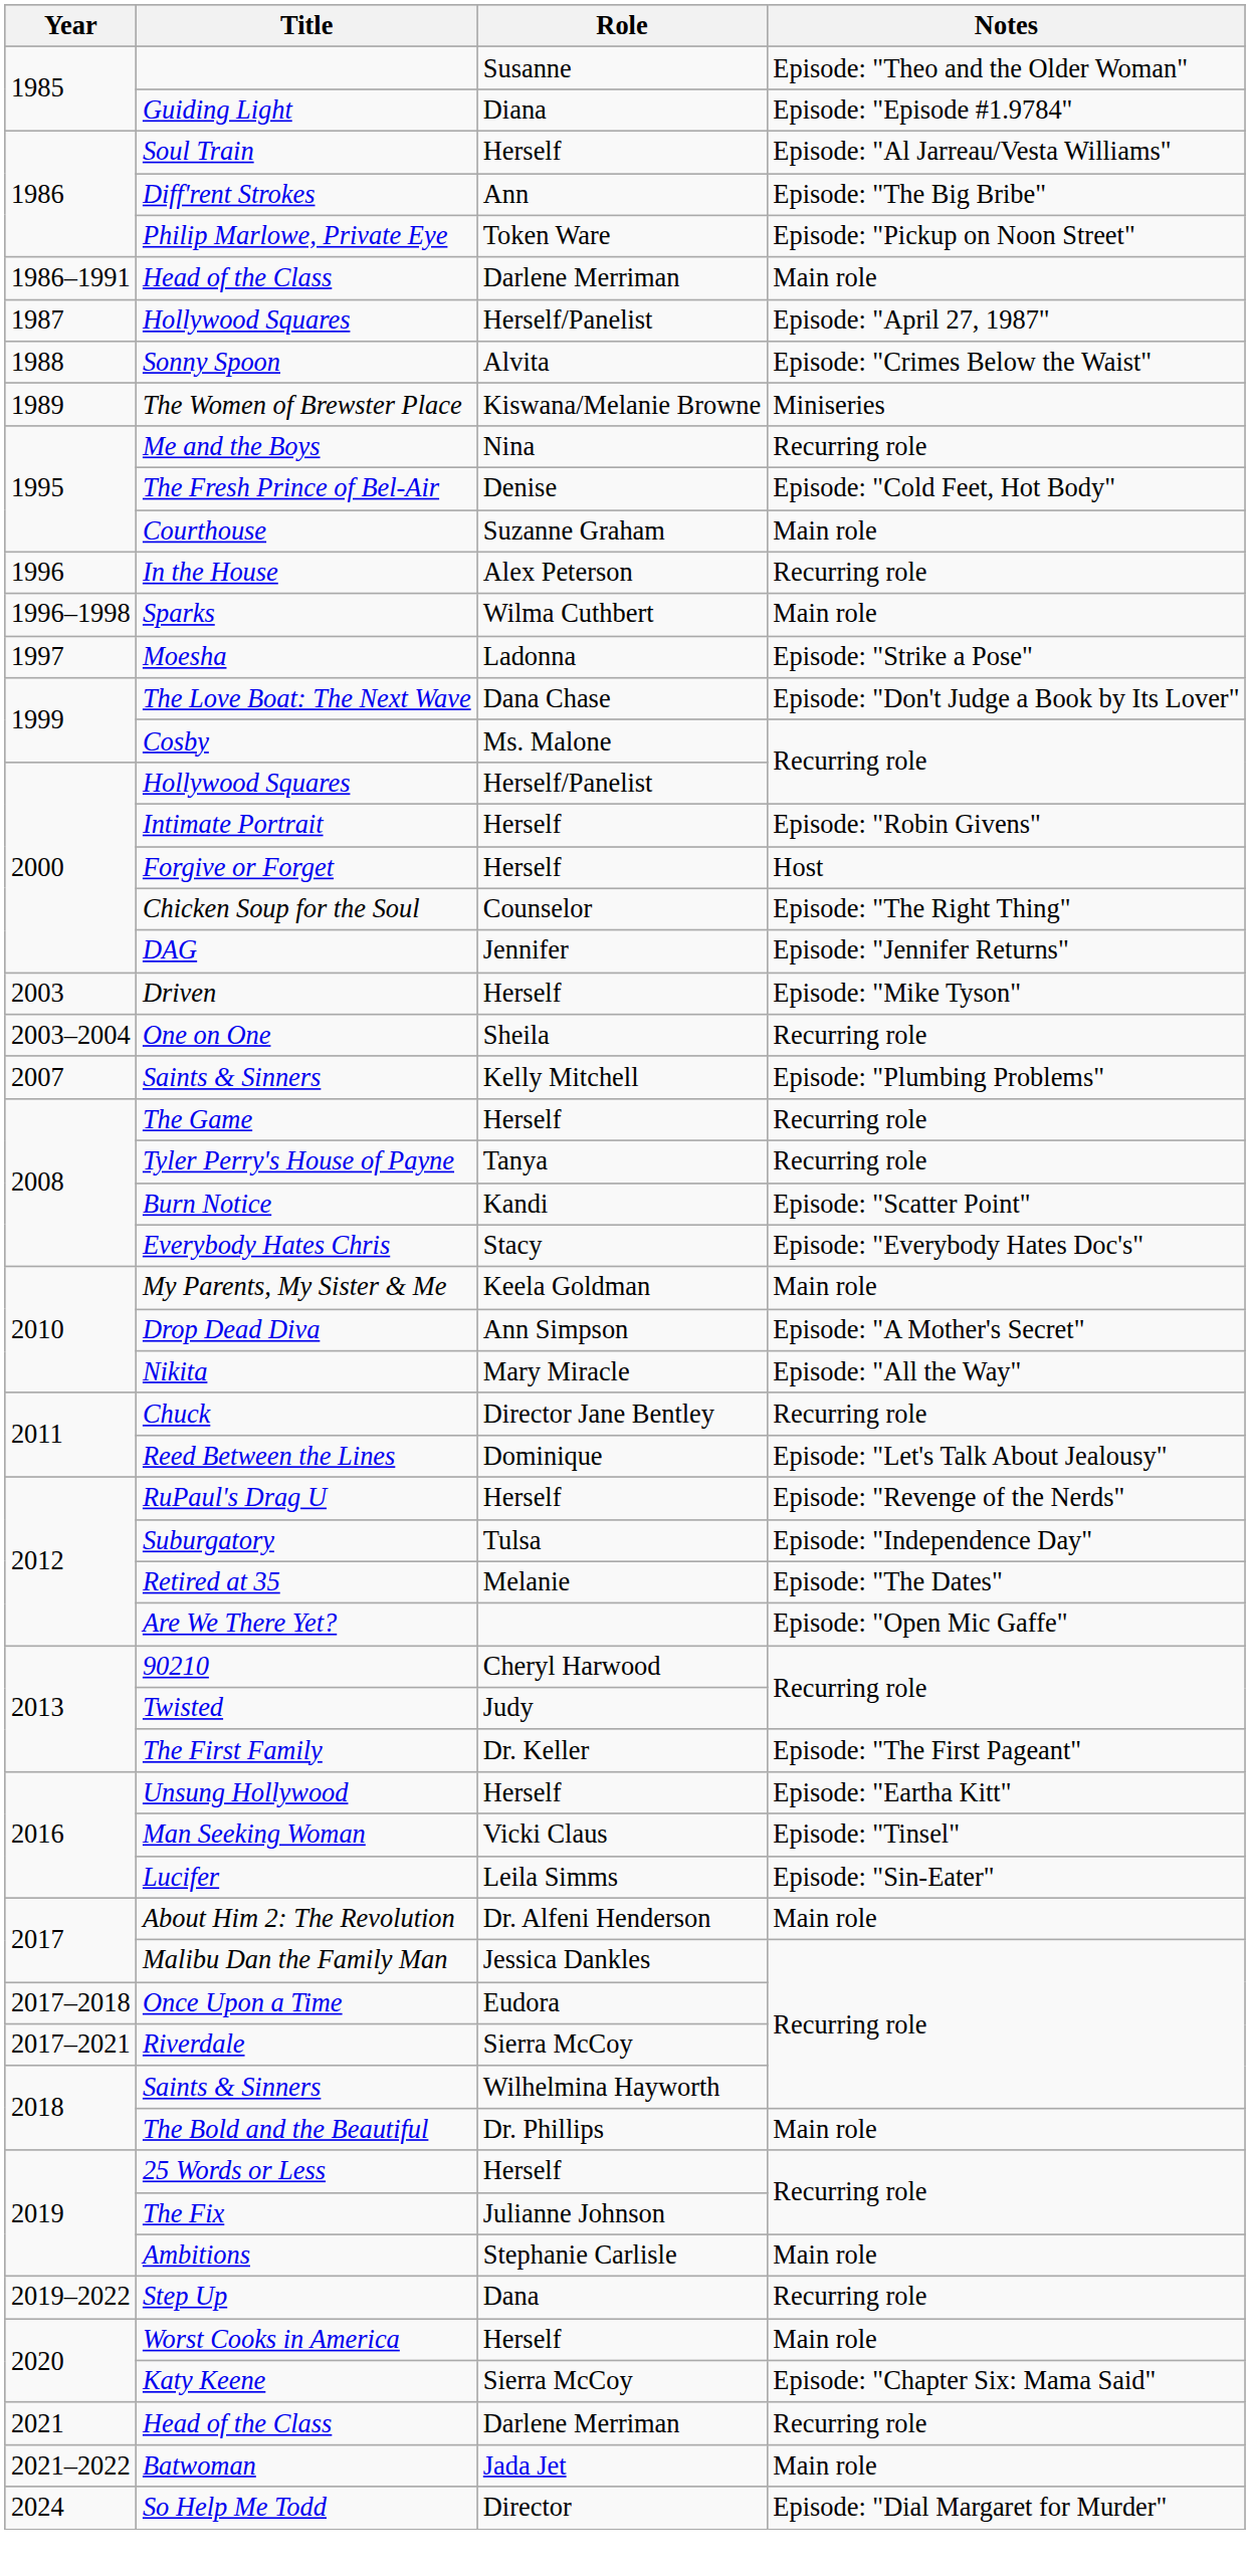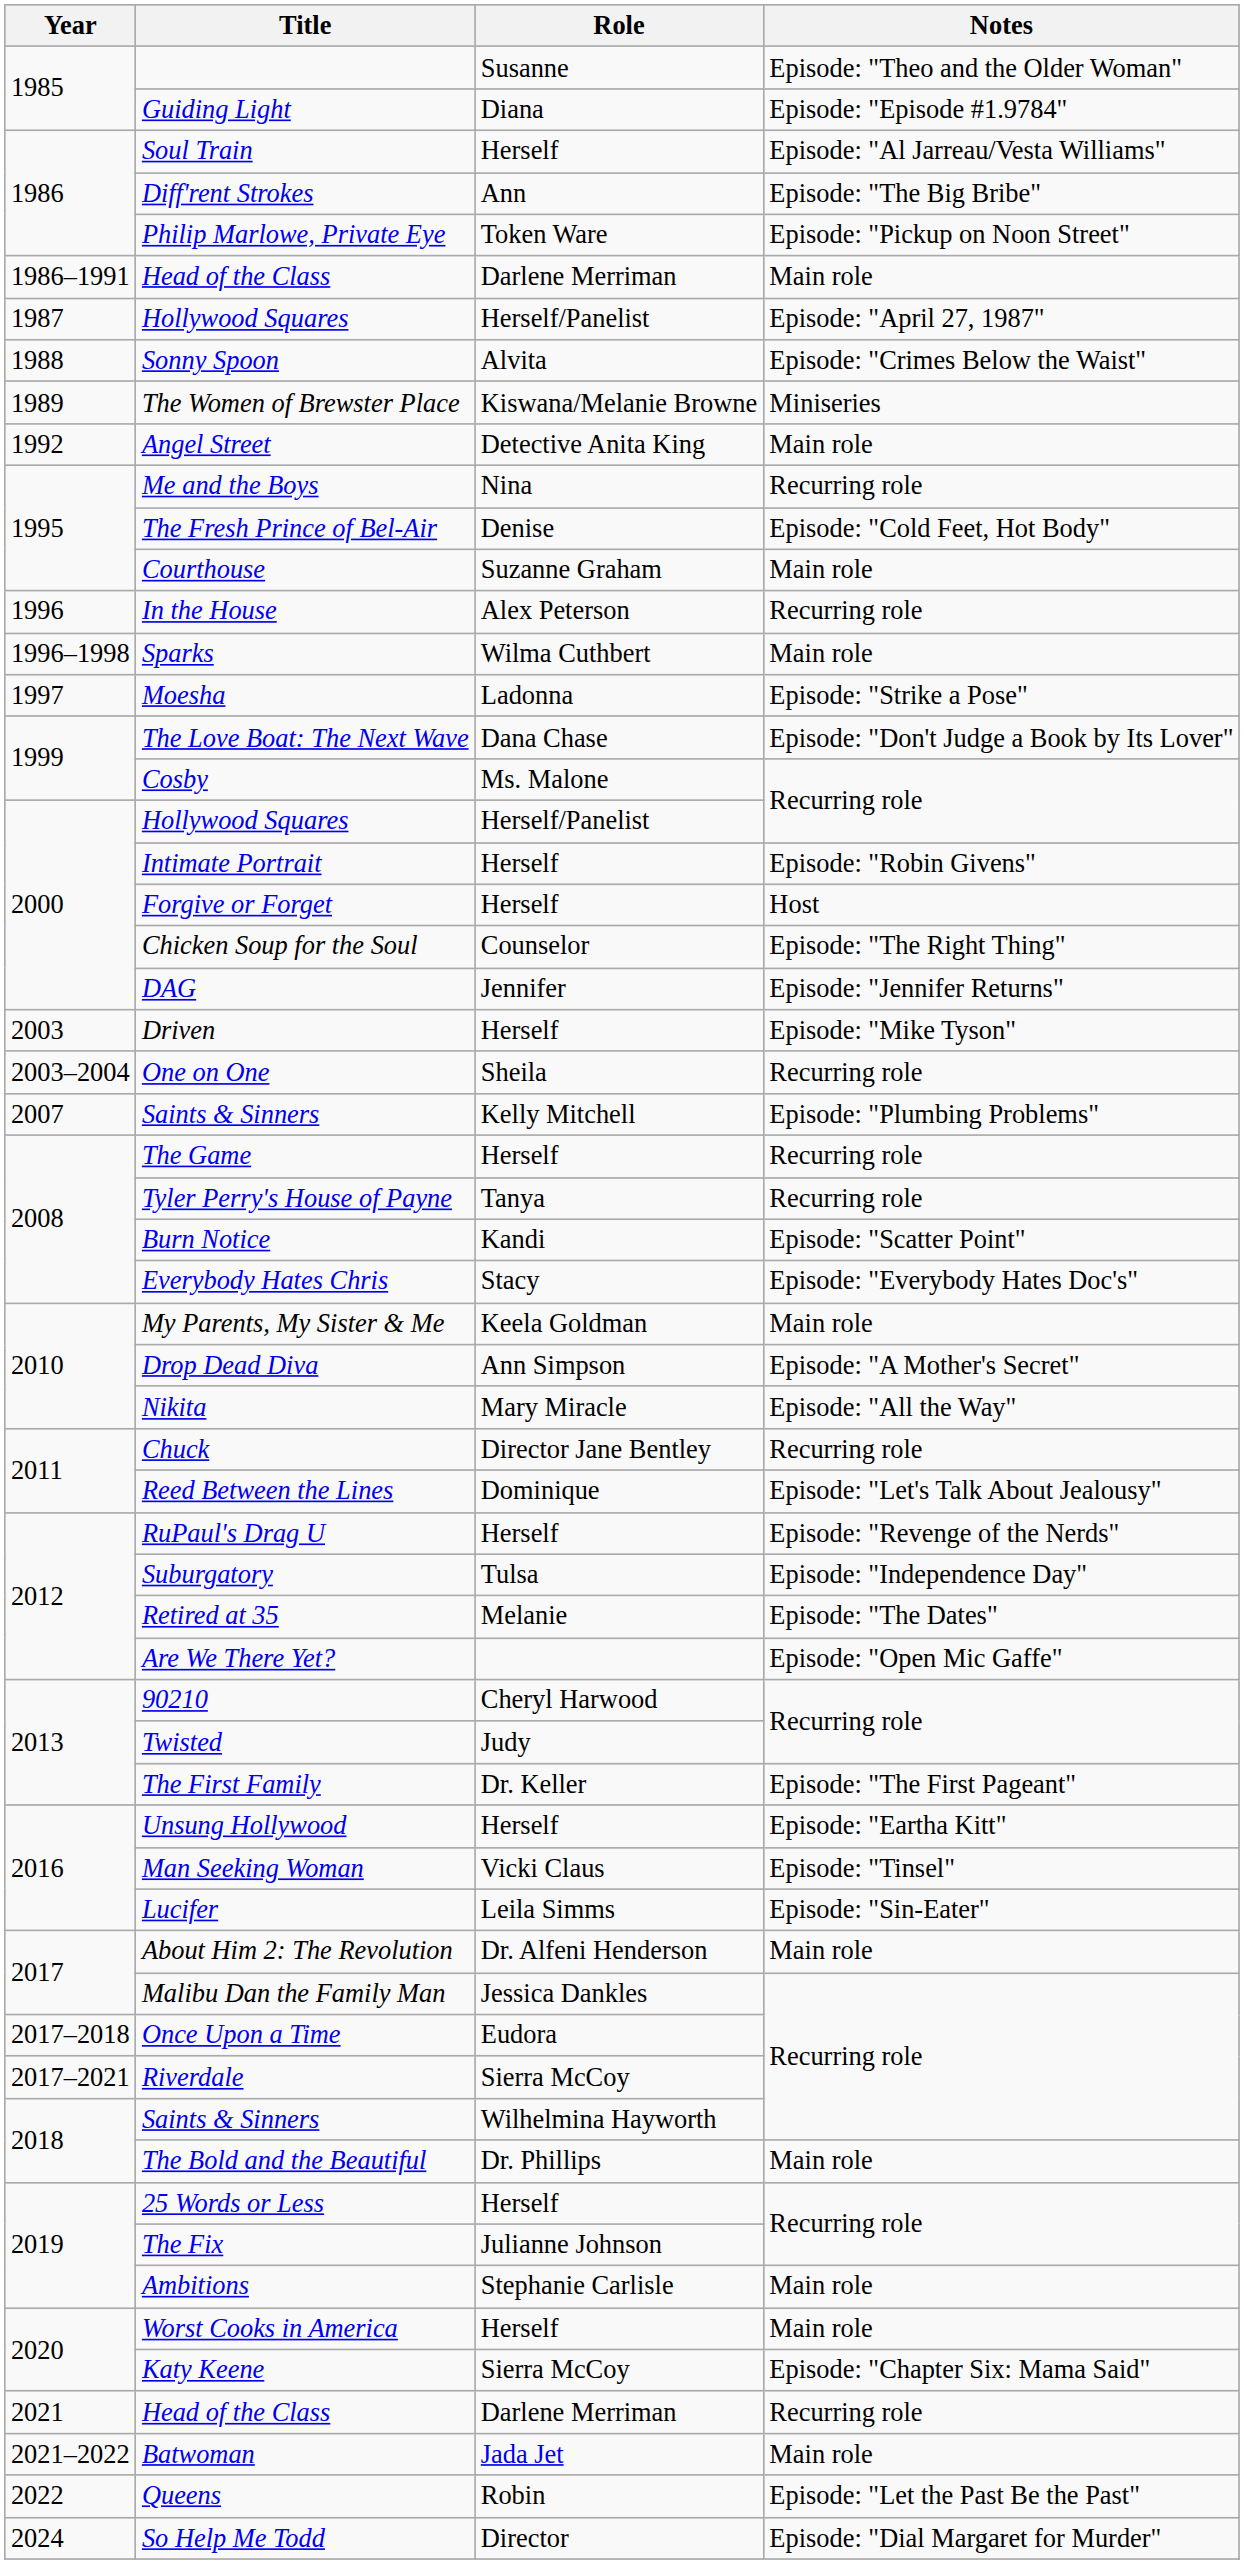+ row: 1992 | Angel Street | Detective Anita King | Main role
- row: 2019–2022 | Step Up | Dana | Recurring role
+ row: 2022 | Queens | Robin | Episode: "Let the Past Be the Past"
